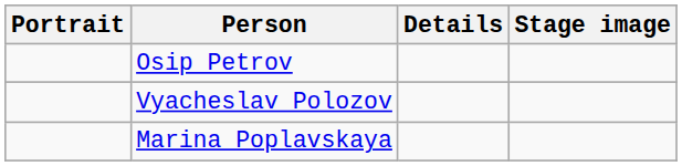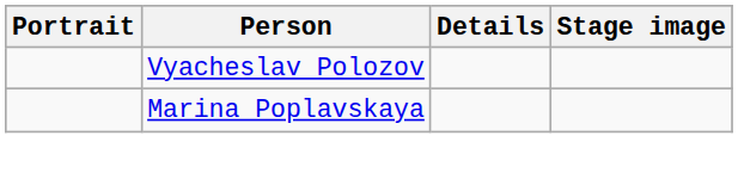- row: Osip Petrov
